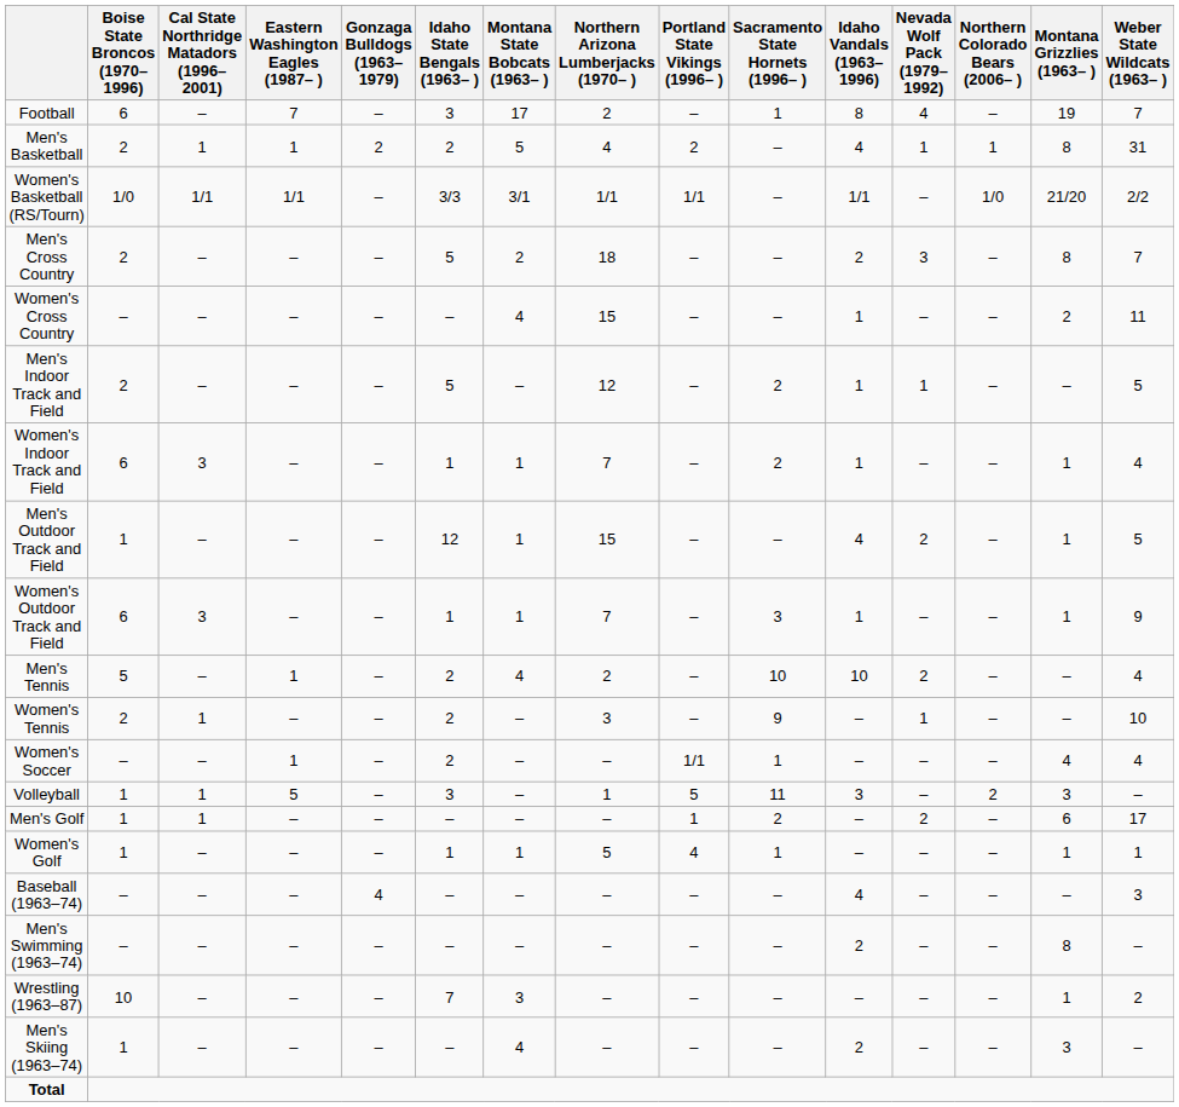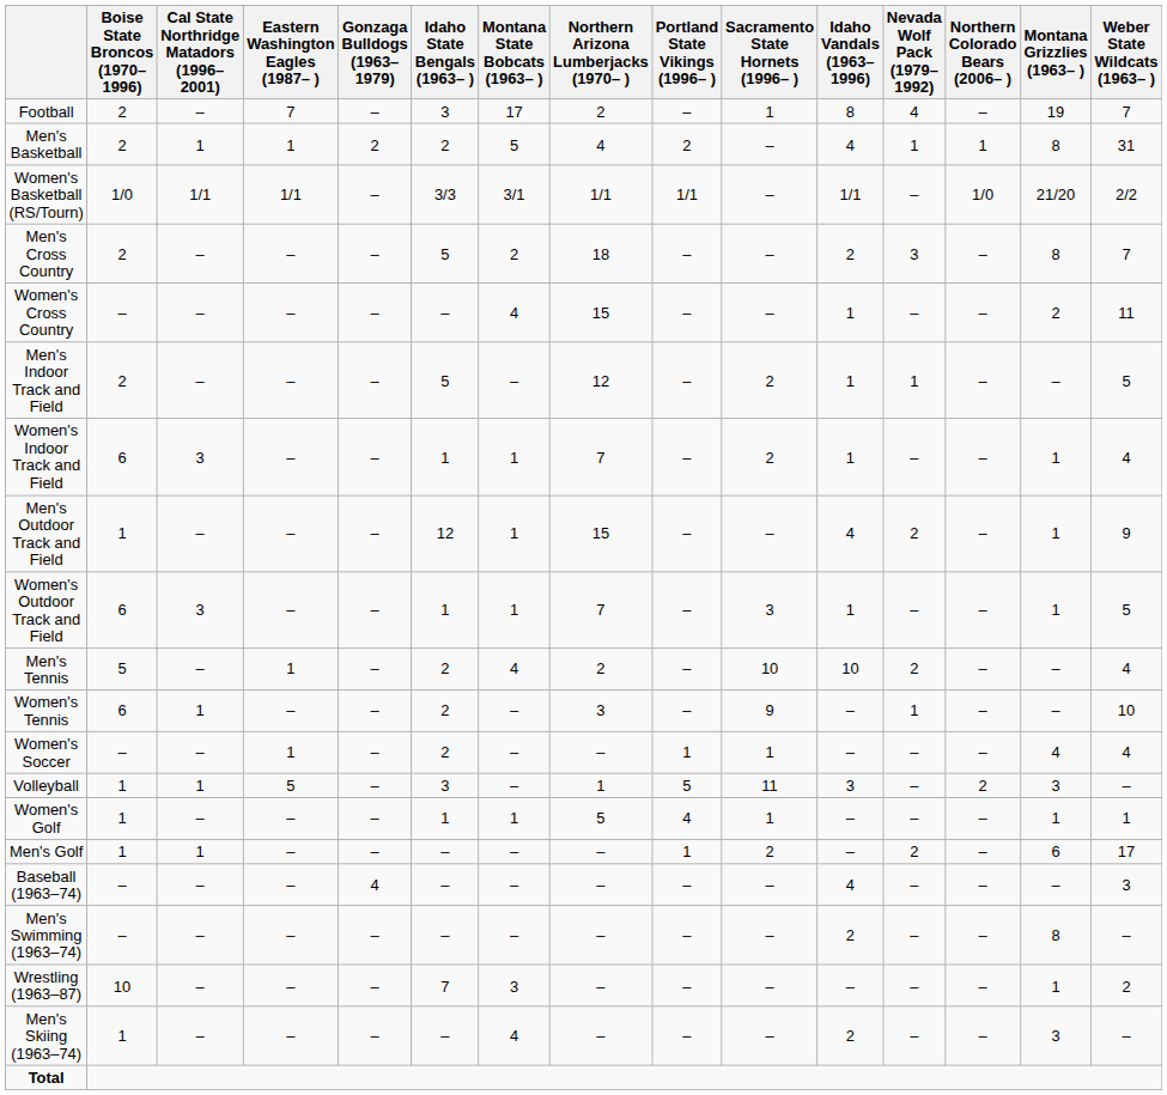Football | Boise State Broncos (1970–1996): 6 -> 2
Men's Outdoor Track and Field | Weber State Wildcats (1963– ): 5 -> 9
Women's Outdoor Track and Field | Weber State Wildcats (1963– ): 9 -> 5
Women's Tennis | Boise State Broncos (1970–1996): 2 -> 6
Women's Soccer | Portland State Vikings (1996– ): 1/1 -> 1
rows swapped: Women's Golf <-> Men's Golf
